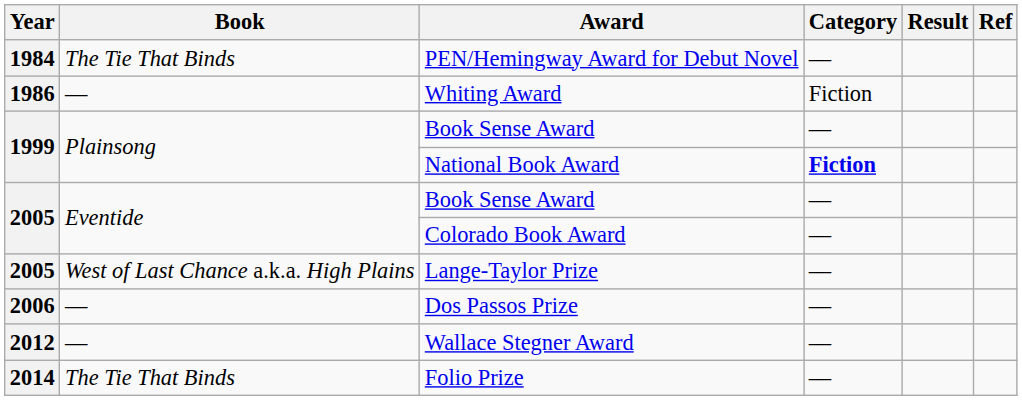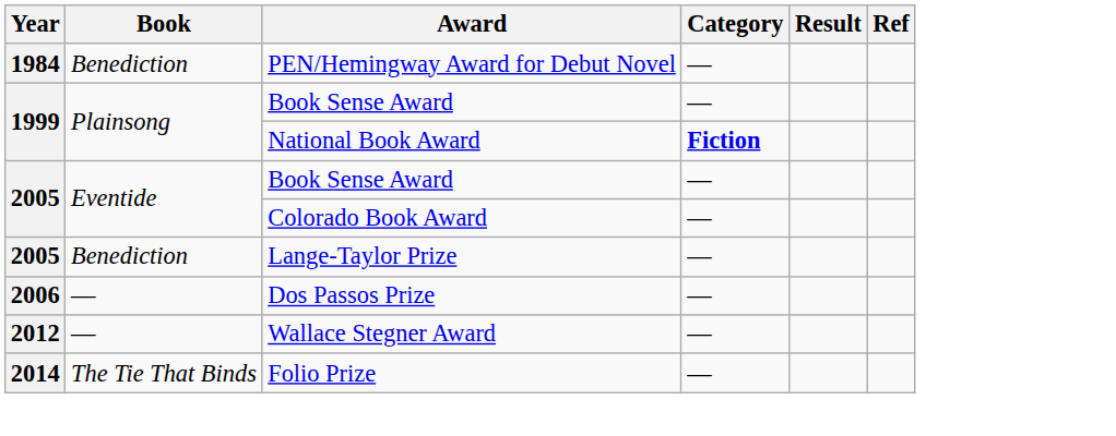PEN/Hemingway Award for Debut Novel | Book: The Tie That Binds -> Benediction
- row: 1986 | — | Whiting Award | Fiction
Lange-Taylor Prize | Book: West of Last Chance a.k.a. High Plains -> Benediction
